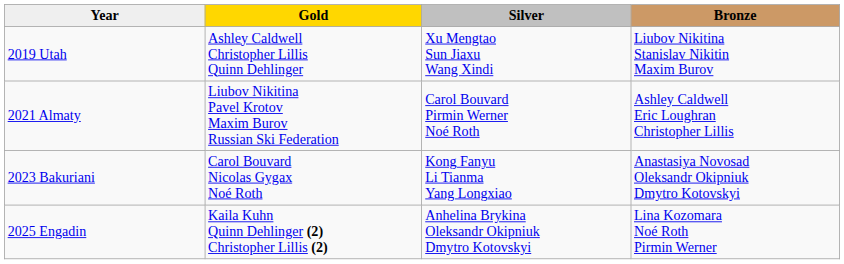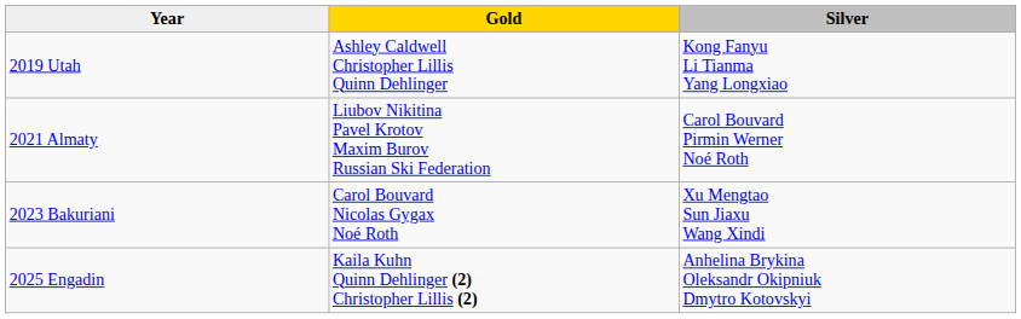- column: Bronze | Liubov Nikitina Stanislav Nikitin Maxim Burov | Ashley Caldwell Eric Loughran Christopher Lillis | Anastasiya Novosad Oleksandr Okipniuk Dmytro Kotovskyi | Lina Kozomara Noé Roth Pirmin Werner
2019 Utah | Silver: Xu Mengtao Sun Jiaxu Wang Xindi -> Kong Fanyu Li Tianma Yang Longxiao
2023 Bakuriani | Silver: Kong Fanyu Li Tianma Yang Longxiao -> Xu Mengtao Sun Jiaxu Wang Xindi
